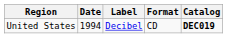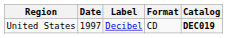United States | Date: 1994 -> 1997
